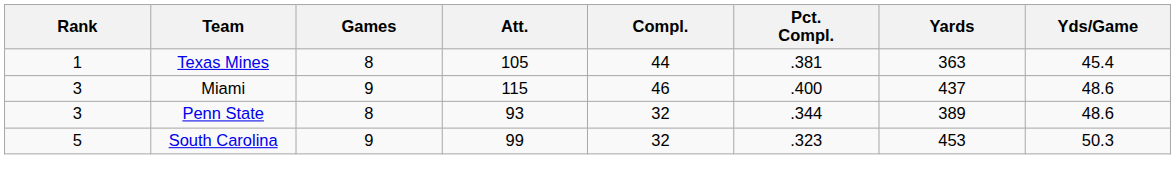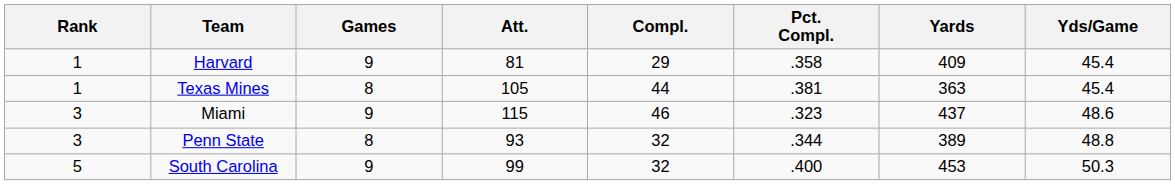+ row: 1 | Harvard | 9 | 81 | 29 | .358 | 409 | 45.4
Miami | Pct. Compl.: .400 -> .323
Penn State | Yds/Game: 48.6 -> 48.8
South Carolina | Pct. Compl.: .323 -> .400
